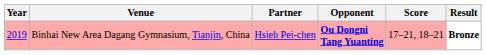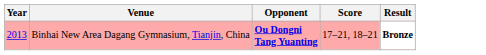- column: Partner | Hsieh Pei-chen
Binhai New Area Dagang Gymnasium, Tianjin, China | Year: 2019 -> 2013
